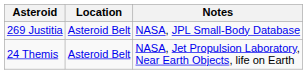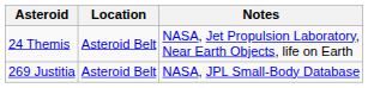rows swapped: 24 Themis <-> 269 Justitia
